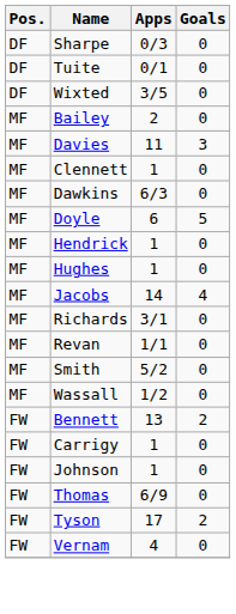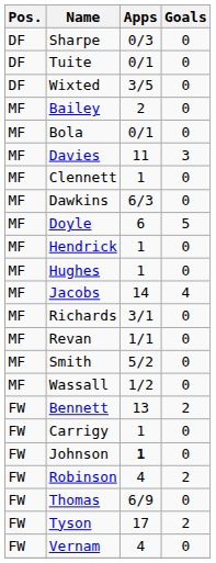+ row: MF | Bola | 0/1 | 0
Johnson | Apps: normal -> bold
+ row: FW | Robinson | 4 | 2
